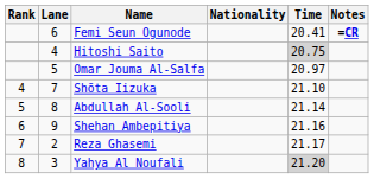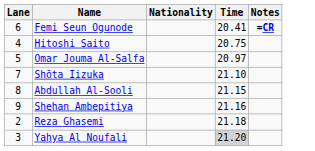- column: Rank | 4 | 5 | 6 | 7 | 8
Hitoshi Saito | Time: lightgrey background -> no background
Abdullah Al-Sooli | Time: 21.14 -> 21.15
Reza Ghasemi | Time: 21.17 -> 21.18
